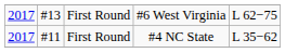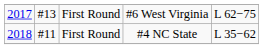#4 NC State | column 1: 2017 -> 2018
